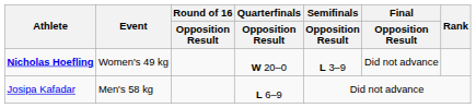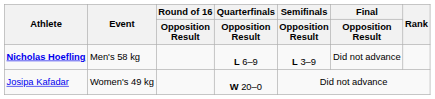Nicholas Hoefling | Event: Women's 49 kg -> Men's 58 kg
Nicholas Hoefling | Quarterfinals / Opposition Result: W 20–0 -> L 6–9
Josipa Kafadar | Event: Men's 58 kg -> Women's 49 kg
Josipa Kafadar | Quarterfinals / Opposition Result: L 6–9 -> W 20–0
